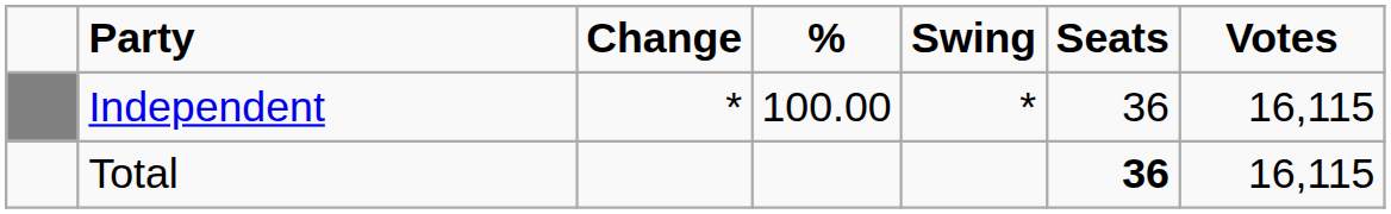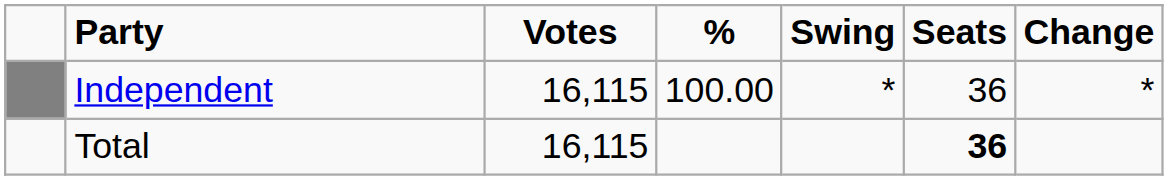columns swapped: Votes <-> Change
